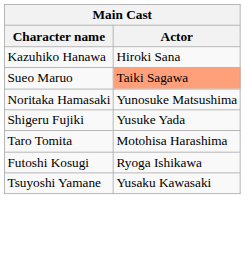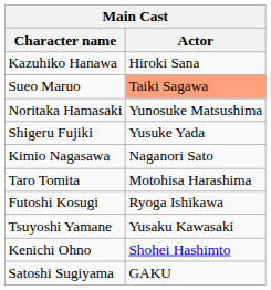+ row: Kimio Nagasawa | Naganori Sato
+ row: Kenichi Ohno | Shohei Hashimto
+ row: Satoshi Sugiyama | GAKU
